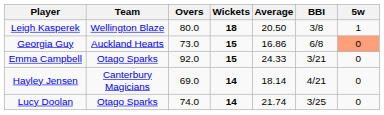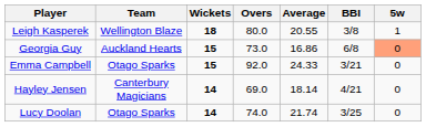columns swapped: Overs <-> Wickets
Leigh Kasperek | Average: 20.50 -> 20.55
